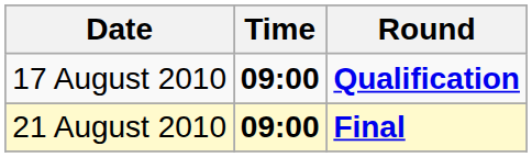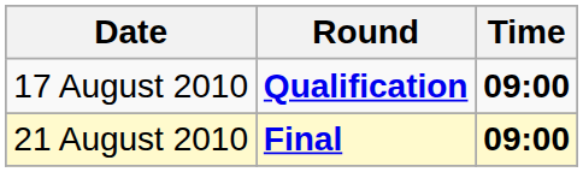columns swapped: Time <-> Round
